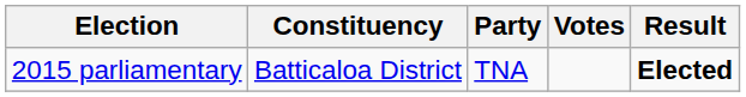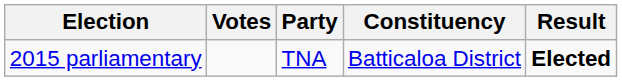columns swapped: Constituency <-> Votes
